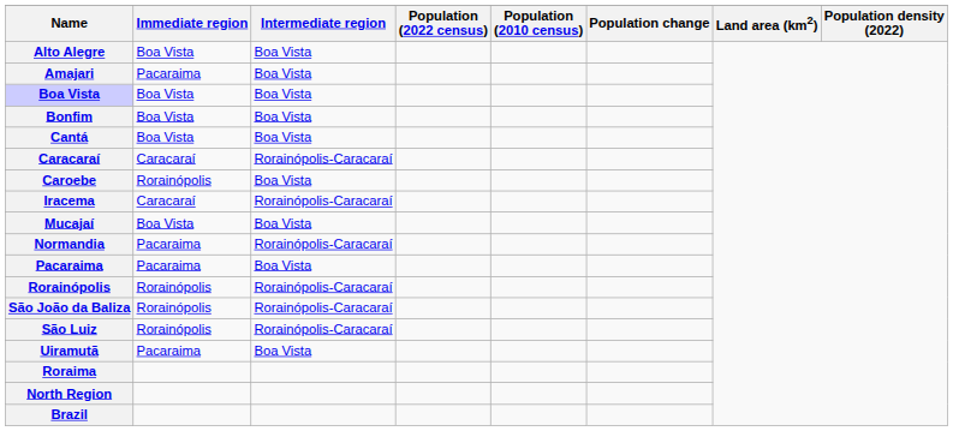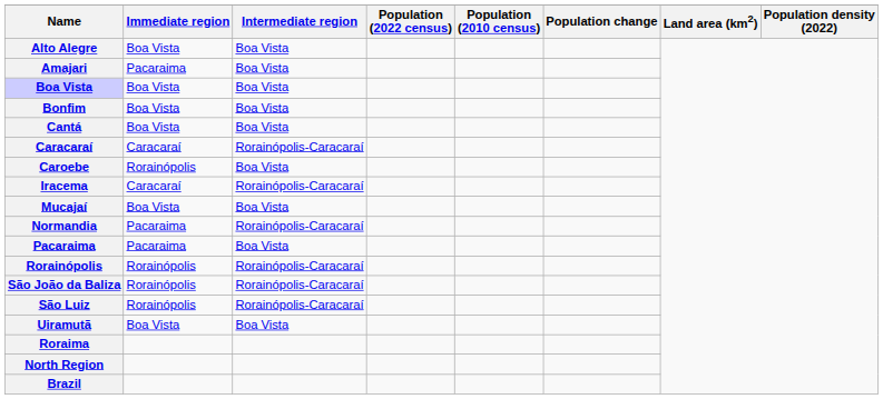Uiramutã | Immediate region: Pacaraima -> Boa Vista
